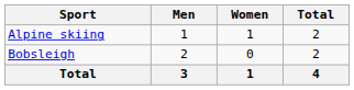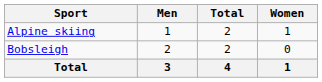columns swapped: Women <-> Total
